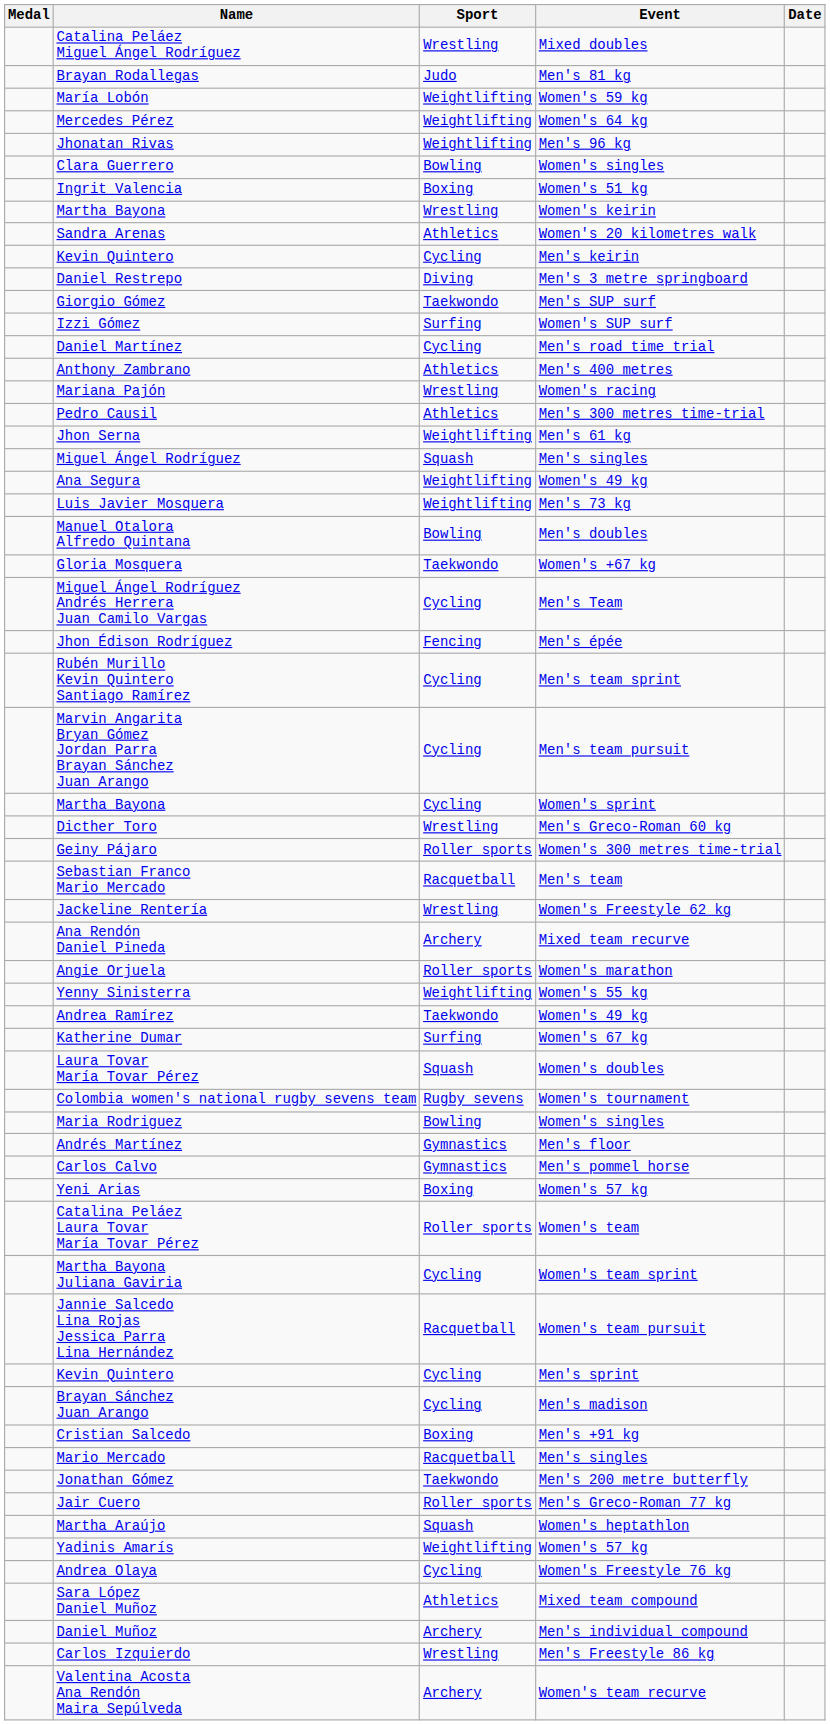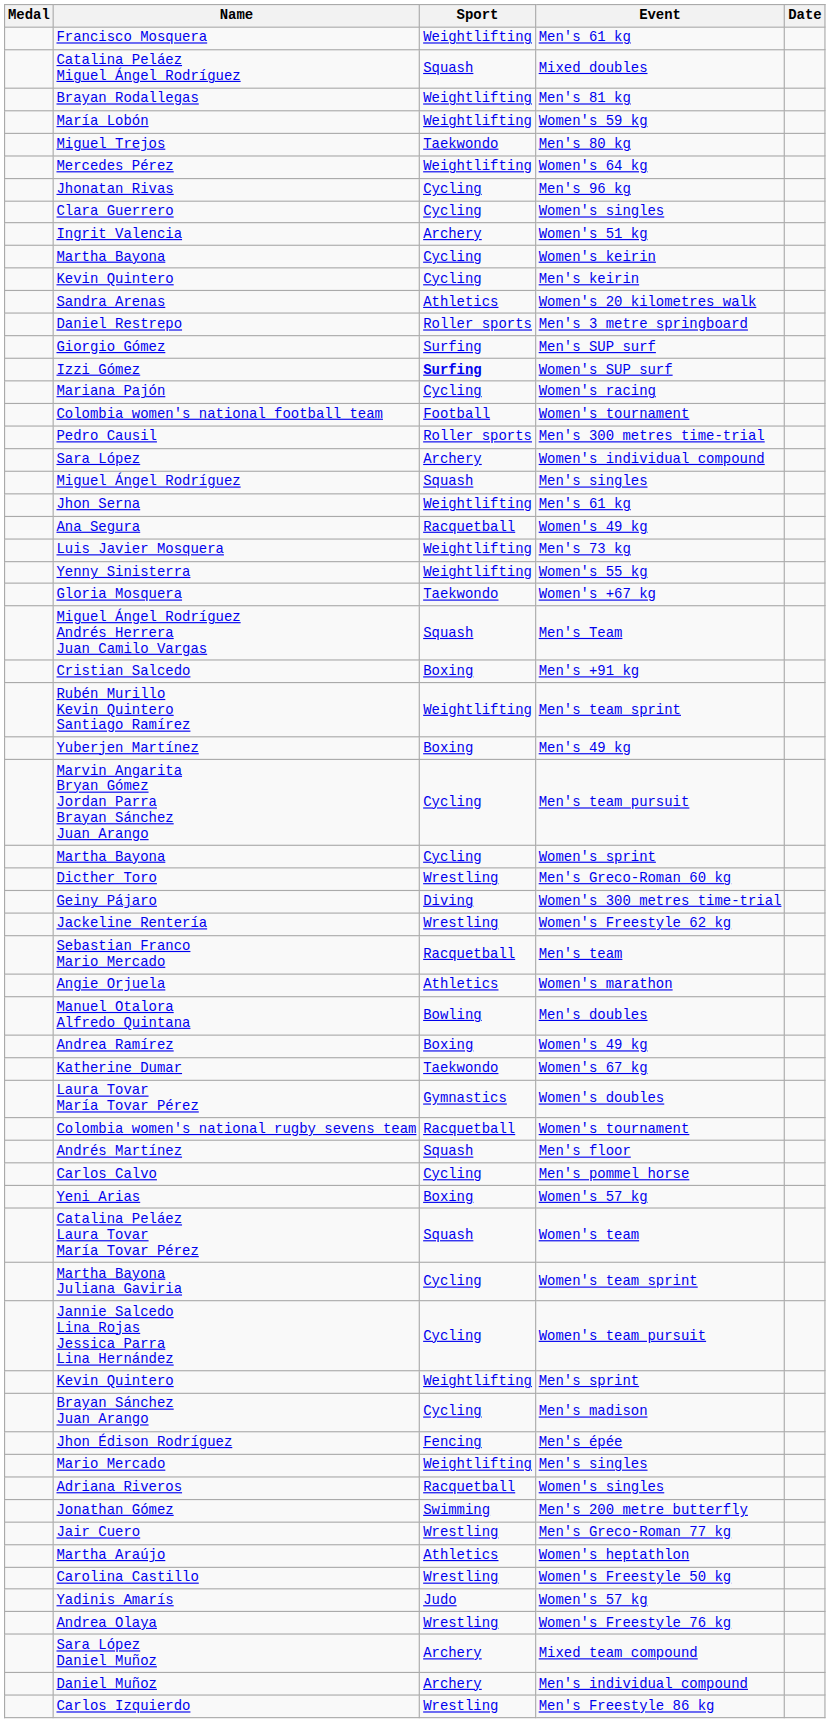+ row: Francisco Mosquera | Weightlifting | Men's 61 kg
Catalina Peláez Miguel Ángel Rodríguez | Sport: Wrestling -> Squash
Brayan Rodallegas | Sport: Judo -> Weightlifting
+ row: Miguel Trejos | Taekwondo | Men's 80 kg
Jhonatan Rivas | Sport: Weightlifting -> Cycling
Clara Guerrero | Sport: Bowling -> Cycling
Ingrit Valencia | Sport: Boxing -> Archery
Martha Bayona / Women's keirin | Sport: Wrestling -> Cycling
rows swapped: Sandra Arenas <-> Kevin Quintero / Men's keirin
Daniel Restrepo | Sport: Diving -> Roller sports
Giorgio Gómez | Sport: Taekwondo -> Surfing
Izzi Gómez | Sport: normal -> bold
- row: Daniel Martínez | Cycling | Men's road time trial
- row: Anthony Zambrano | Athletics | Men's 400 metres
Mariana Pajón | Sport: Wrestling -> Cycling
+ row: Colombia women's national football team | Football | Women's tournament
Pedro Causil | Sport: Athletics -> Roller sports
+ row: Sara López | Archery | Women's individual compound
rows swapped: Miguel Ángel Rodríguez <-> Jhon Serna
Ana Segura | Sport: Weightlifting -> Racquetball
rows swapped: Yenny Sinisterra <-> Manuel Otalora Alfredo Quintana
Miguel Ángel Rodríguez Andrés Herrera Juan Camilo Vargas | Sport: Cycling -> Squash
rows swapped: Cristian Salcedo <-> Jhon Édison Rodríguez
Rubén Murillo Kevin Quintero Santiago Ramírez | Sport: Cycling -> Weightlifting
+ row: Yuberjen Martínez | Boxing | Men's 49 kg
Geiny Pájaro | Sport: Roller sports -> Diving
rows swapped: Jackeline Rentería <-> Sebastian Franco Mario Mercado
- row: Ana Rendón Daniel Pineda | Archery | Mixed team recurve
Angie Orjuela | Sport: Roller sports -> Athletics
Andrea Ramírez | Sport: Taekwondo -> Boxing
Katherine Dumar | Sport: Surfing -> Taekwondo
Laura Tovar María Tovar Pérez | Sport: Squash -> Gymnastics
Colombia women's national rugby sevens team | Sport: Rugby sevens -> Racquetball
- row: Maria Rodriguez | Bowling | Women's singles
Andrés Martínez | Sport: Gymnastics -> Squash
Carlos Calvo | Sport: Gymnastics -> Cycling
Catalina Peláez Laura Tovar María Tovar Pérez | Sport: Roller sports -> Squash
Jannie Salcedo Lina Rojas Jessica Parra Lina Hernández | Sport: Racquetball -> Cycling
Kevin Quintero / Men's sprint | Sport: Cycling -> Weightlifting
Mario Mercado | Sport: Racquetball -> Weightlifting
+ row: Adriana Riveros | Racquetball | Women's singles
Jonathan Gómez | Sport: Taekwondo -> Swimming
Jair Cuero | Sport: Roller sports -> Wrestling
Martha Araújo | Sport: Squash -> Athletics
+ row: Carolina Castillo | Wrestling | Women's Freestyle 50 kg
Yadinis Amarís | Sport: Weightlifting -> Judo
Andrea Olaya | Sport: Cycling -> Wrestling
Sara López Daniel Muñoz | Sport: Athletics -> Archery
- row: Valentina Acosta Ana Rendón Maira Sepúlveda | Archery | Women's team recurve
